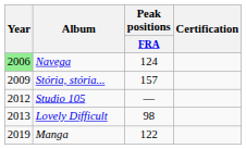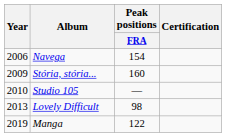Navega | Year: lightgreen background -> no background
Navega | Peak positions / FRA: 124 -> 154
Stória, stória... | Peak positions / FRA: 157 -> 160
Studio 105 | Year: 2012 -> 2010
